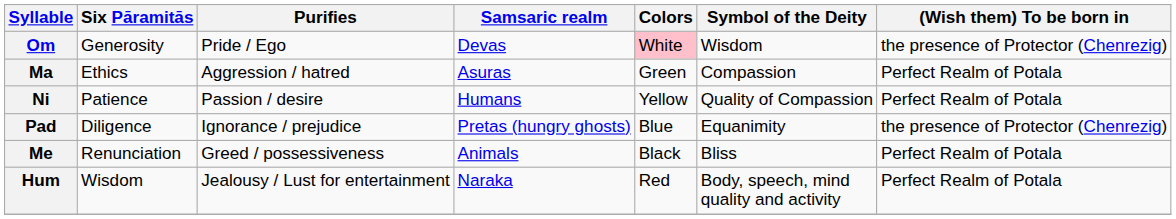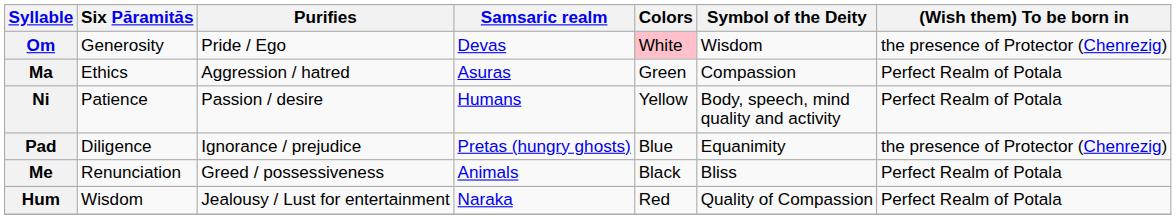Ni | Symbol of the Deity: Quality of Compassion -> Body, speech, mind quality and activity
Hum | Symbol of the Deity: Body, speech, mind quality and activity -> Quality of Compassion
